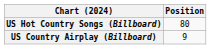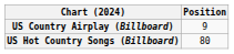rows swapped: US Country Airplay (Billboard) <-> US Hot Country Songs (Billboard)
